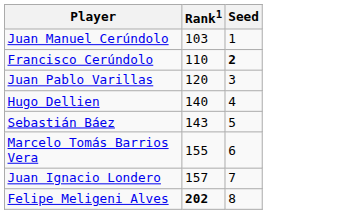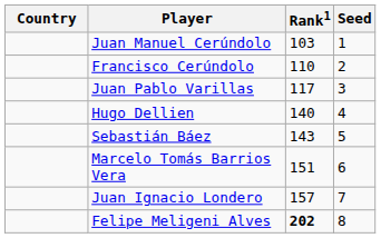+ column: Country
Francisco Cerúndolo | Seed: bold -> normal
Juan Pablo Varillas | Rank1: 120 -> 117
Marcelo Tomás Barrios Vera | Rank1: 155 -> 151
